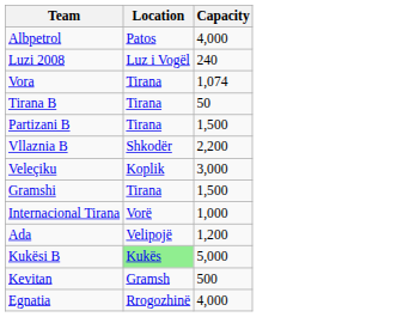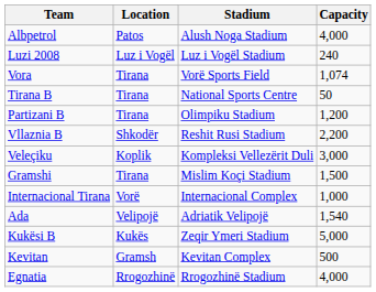+ column: Stadium | Alush Noga Stadium | Luz i Vogël Stadium | Vorë Sports Field | National Sports Centre | Olimpiku Stadium | Reshit Rusi Stadium | Kompleksi Vellezërit Duli | Mislim Koçi Stadium | Internacional Complex | Adriatik Velipojë | Zeqir Ymeri Stadium | Kevitan Complex | Rrogozhinë Stadium
Partizani B | Capacity: 1,500 -> 1,200
Ada | Capacity: 1,200 -> 1,540
Kukësi B | Location: lightgreen background -> no background
